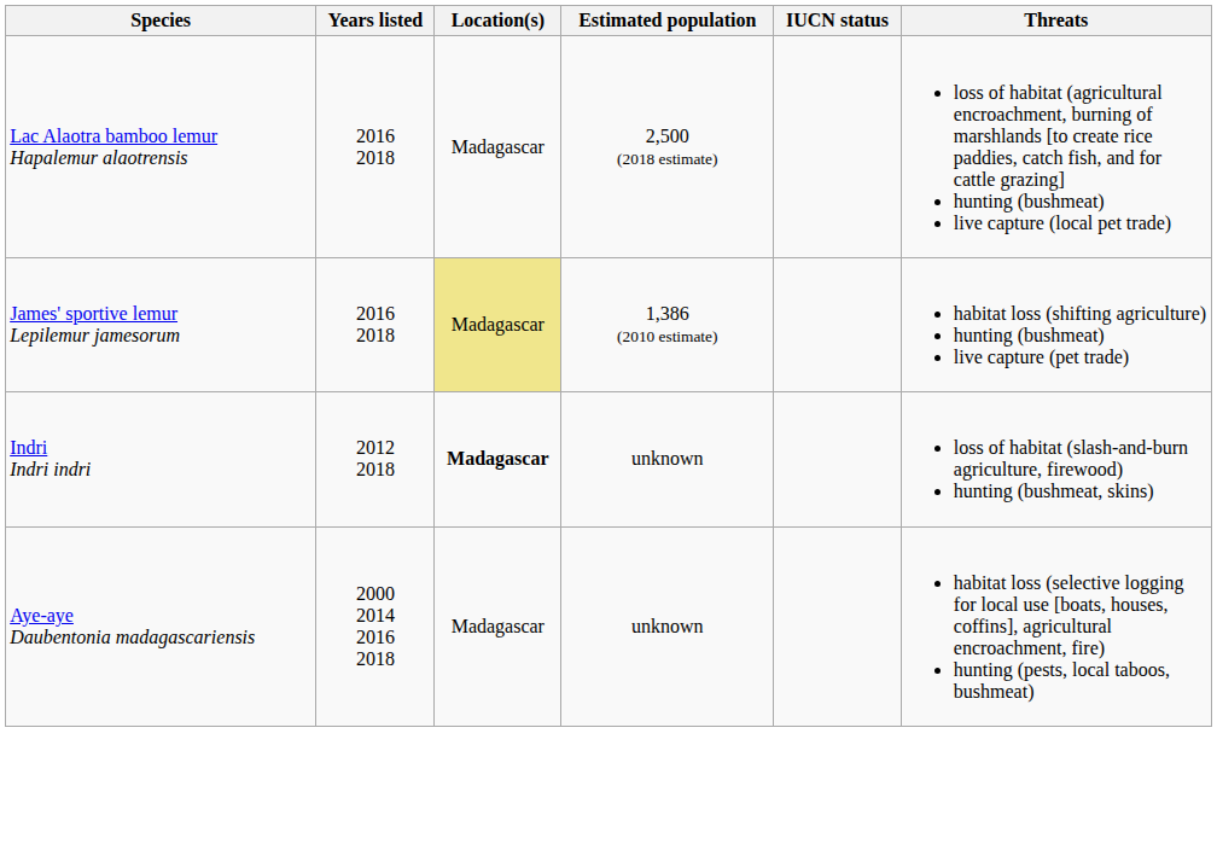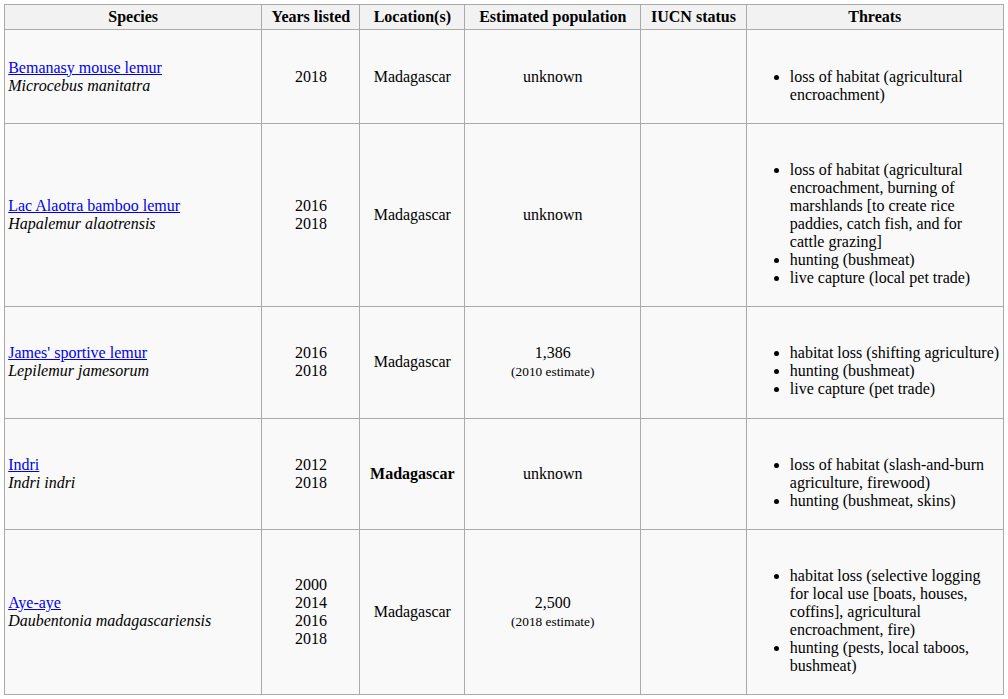+ row: Bemanasy mouse lemur Microcebus manitatra | 2018 | Madagascar | unknown | loss of habitat (agricultural encroachment)
Lac Alaotra bamboo lemur Hapalemur alaotrensis | Estimated population: 2,500 (2018 estimate) -> unknown
James' sportive lemur Lepilemur jamesorum | Location(s): khaki background -> no background
Aye-aye Daubentonia madagascariensis | Estimated population: unknown -> 2,500 (2018 estimate)
